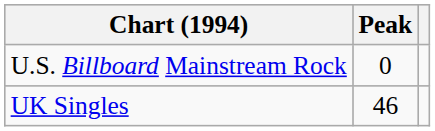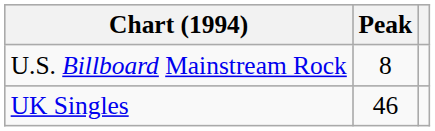U.S. Billboard Mainstream Rock | Peak: 0 -> 8
